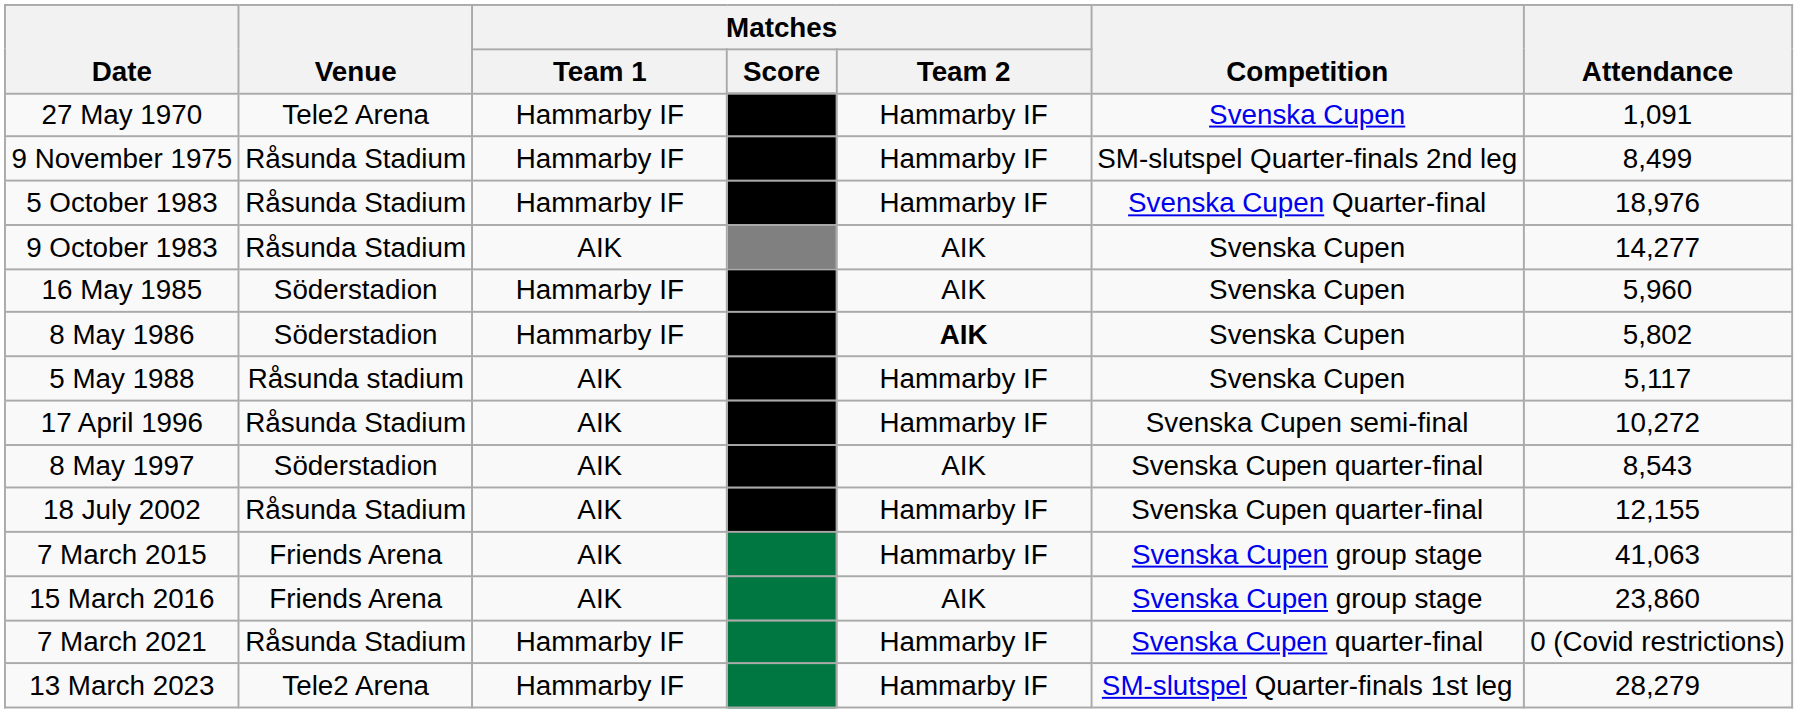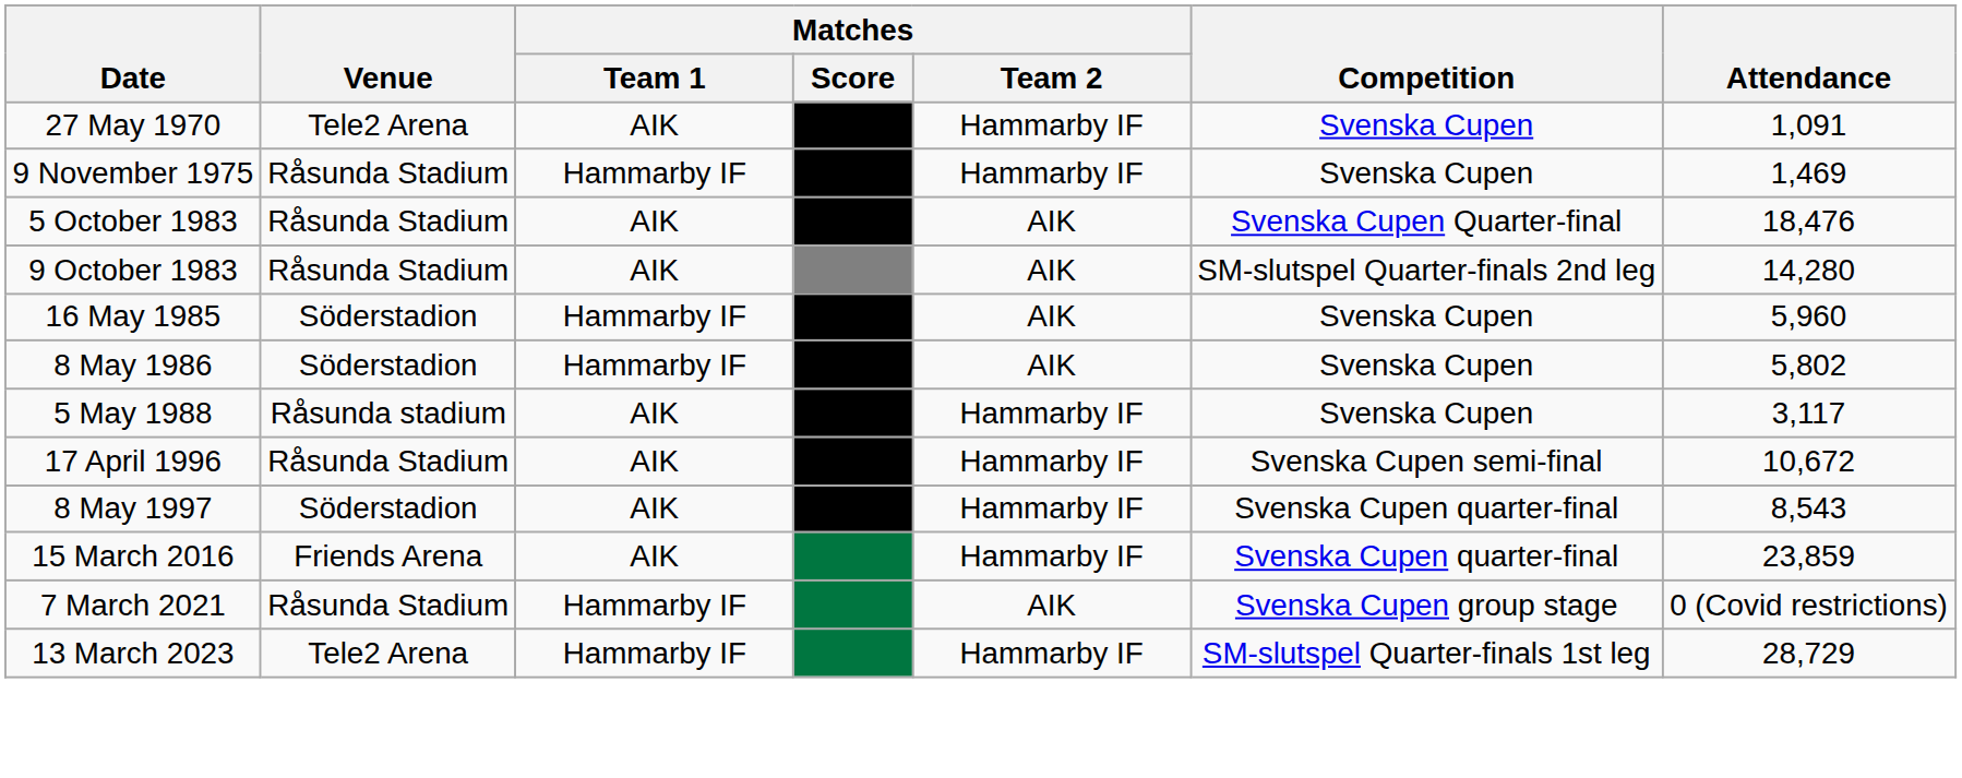27 May 1970 | Matches / Team 1: Hammarby IF -> AIK
9 November 1975 | Competition: SM-slutspel Quarter-finals 2nd leg -> Svenska Cupen
9 November 1975 | Attendance: 8,499 -> 1,469
5 October 1983 | Matches / Team 1: Hammarby IF -> AIK
5 October 1983 | Matches / Team 2: Hammarby IF -> AIK
5 October 1983 | Attendance: 18,976 -> 18,476
9 October 1983 | Competition: Svenska Cupen -> SM-slutspel Quarter-finals 2nd leg
9 October 1983 | Attendance: 14,277 -> 14,280
8 May 1986 | Matches / Team 2: bold -> normal
5 May 1988 | Attendance: 5,117 -> 3,117
17 April 1996 | Attendance: 10,272 -> 10,672
8 May 1997 | Matches / Team 2: AIK -> Hammarby IF
- row: 18 July 2002 | Råsunda Stadium | AIK | Hammarby IF | Svenska Cupen quarter-final | 12,155
- row: 7 March 2015 | Friends Arena | AIK | Hammarby IF | Svenska Cupen group stage | 41,063
15 March 2016 | Matches / Team 2: AIK -> Hammarby IF
15 March 2016 | Competition: Svenska Cupen group stage -> Svenska Cupen quarter-final
15 March 2016 | Attendance: 23,860 -> 23,859
7 March 2021 | Matches / Team 2: Hammarby IF -> AIK
7 March 2021 | Competition: Svenska Cupen quarter-final -> Svenska Cupen group stage
13 March 2023 | Attendance: 28,279 -> 28,729
